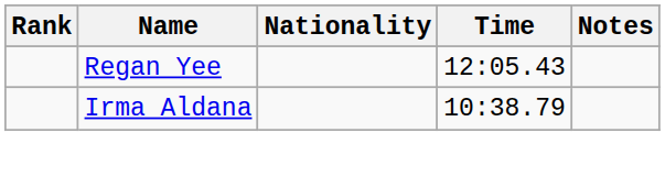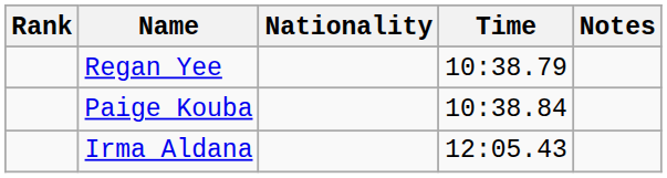Regan Yee | Time: 12:05.43 -> 10:38.79
+ row: Paige Kouba | 10:38.84
Irma Aldana | Time: 10:38.79 -> 12:05.43
